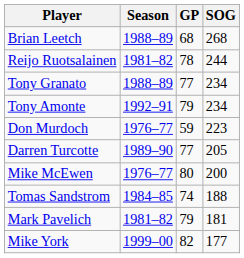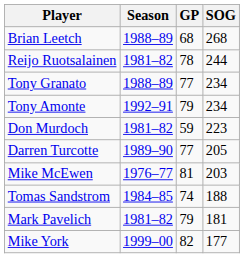Don Murdoch | Season: 1976–77 -> 1981–82
Mike McEwen | GP: 80 -> 81
Mike McEwen | SOG: 200 -> 203
